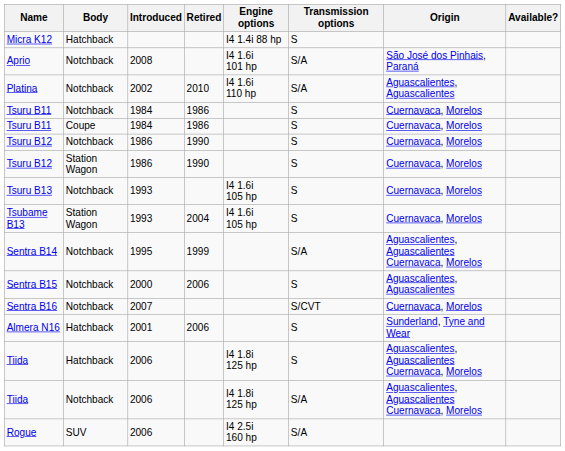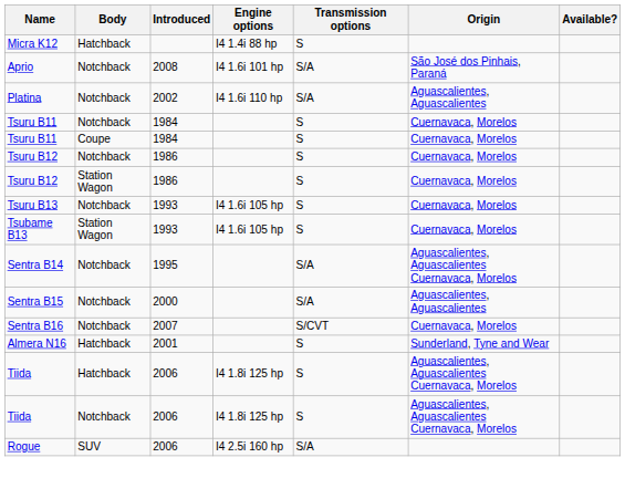- column: Retired | 2010 | 1986 | 1986 | 1990 | 1990 | 2004 | 1999 | 2006 | 2006
Sentra B15 | Transmission options: S -> S/A
Tiida / Notchback | Transmission options: S/A -> S
